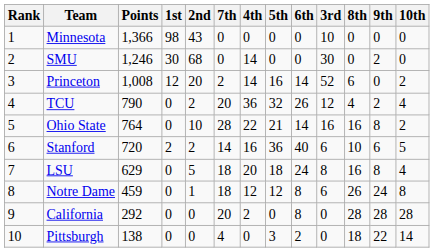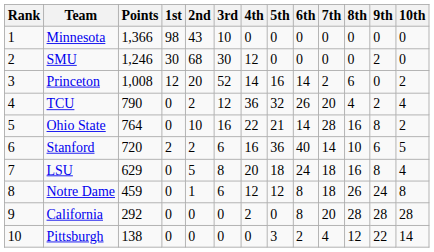columns swapped: 3rd <-> 7th
SMU | 4th: 14 -> 12
Pittsburgh | 8th: 18 -> 12
